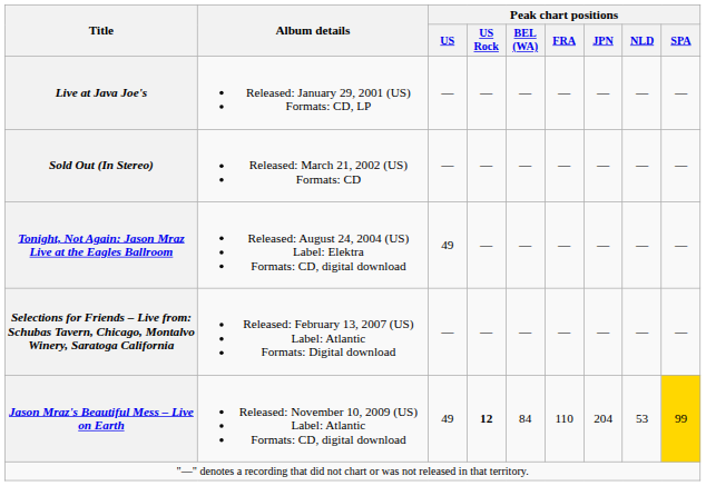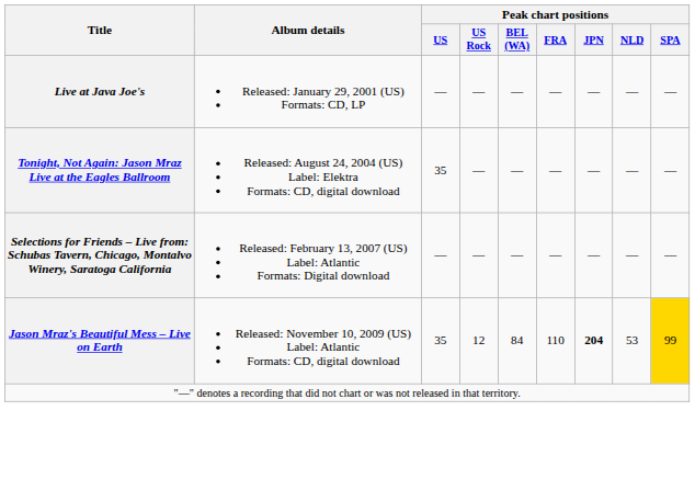- row: Sold Out (In Stereo) | Released: March 21, 2002 (US) Formats: CD | — | — | — | — | — | — | —
Tonight, Not Again: Jason Mraz Live at the Eagles Ballroom | Peak chart positions / US: 49 -> 35
Jason Mraz's Beautiful Mess – Live on Earth | Peak chart positions / US: 49 -> 35
Jason Mraz's Beautiful Mess – Live on Earth | Peak chart positions / US Rock: bold -> normal
Jason Mraz's Beautiful Mess – Live on Earth | Peak chart positions / JPN: normal -> bold
